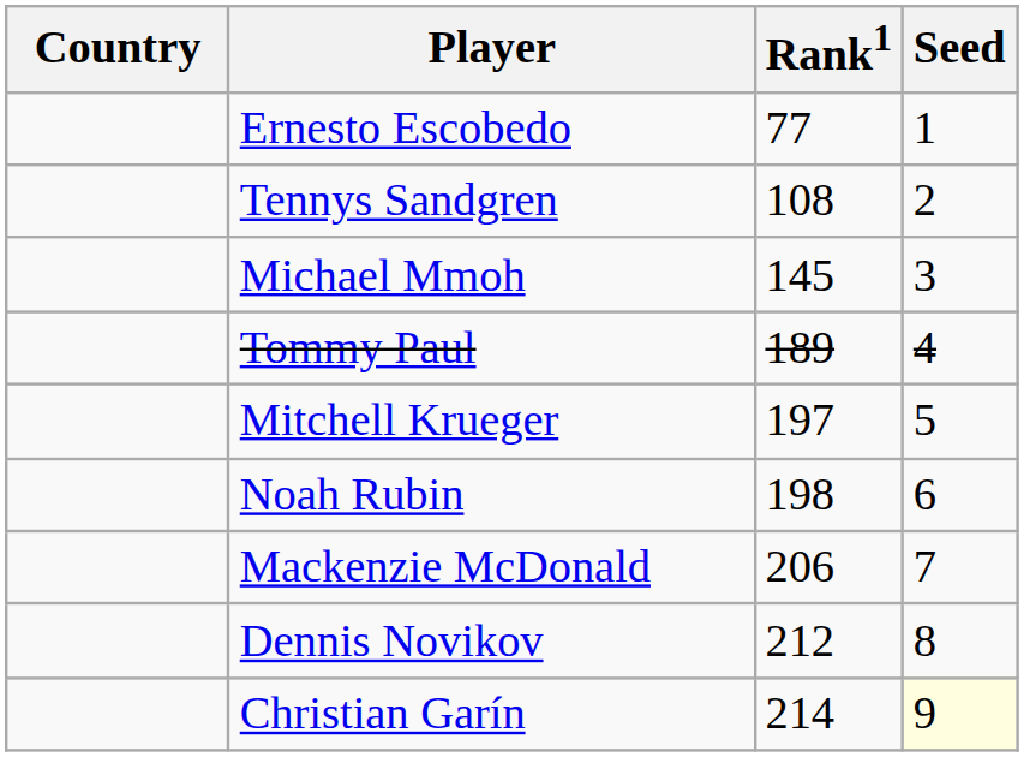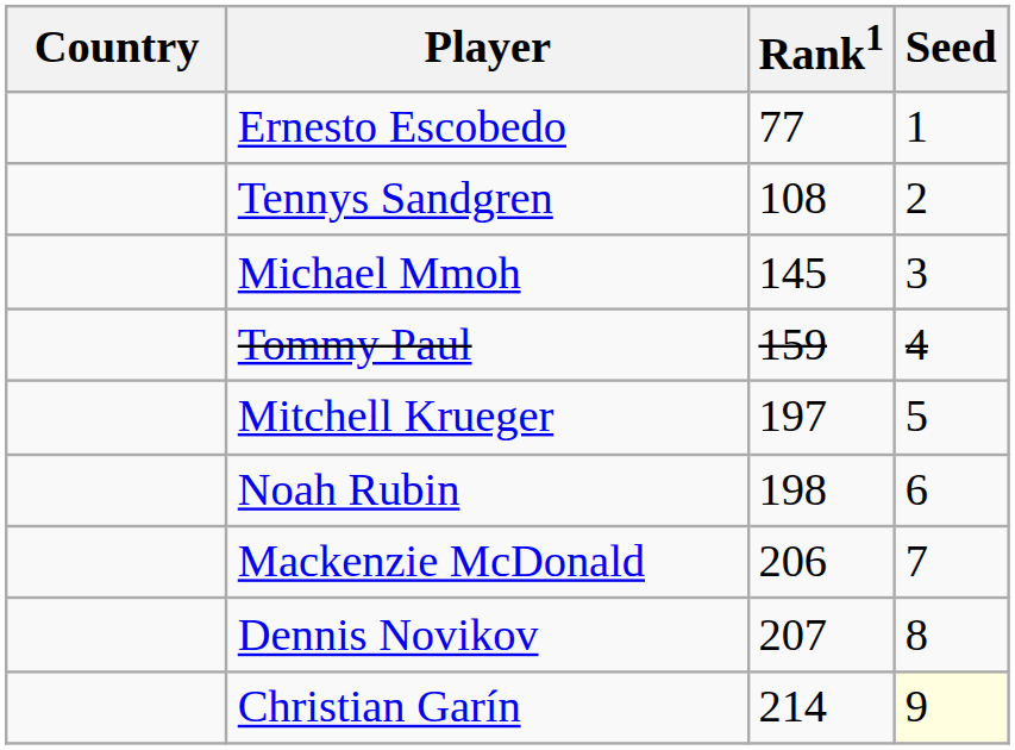Tommy Paul | Rank1: 189 -> 159
Dennis Novikov | Rank1: 212 -> 207
